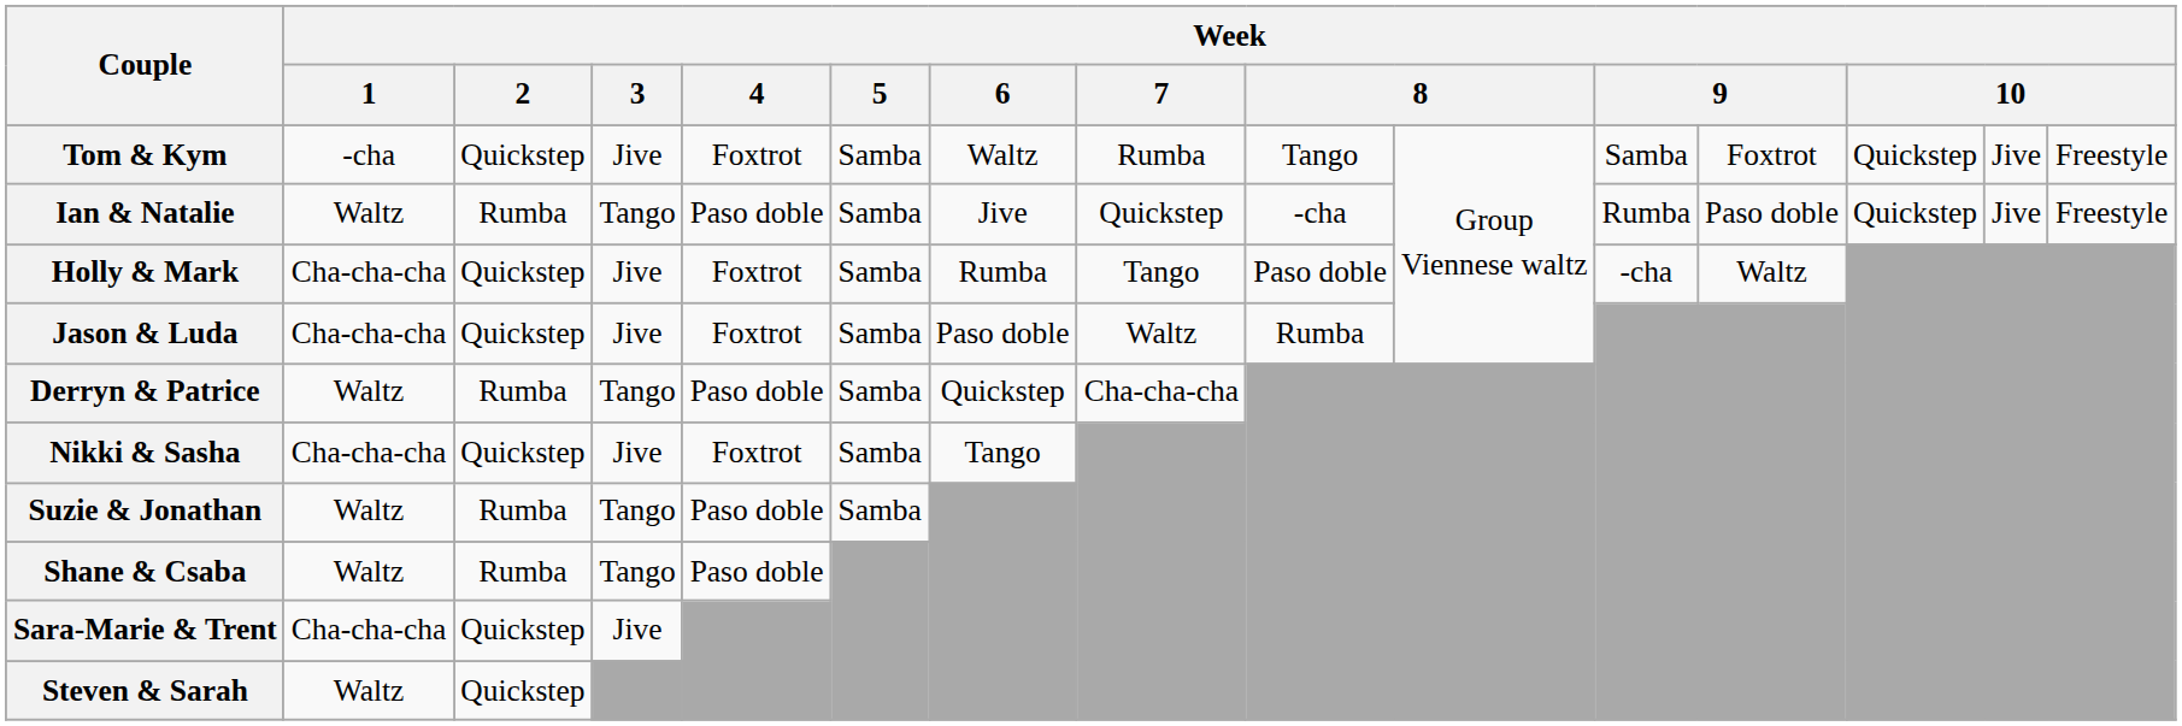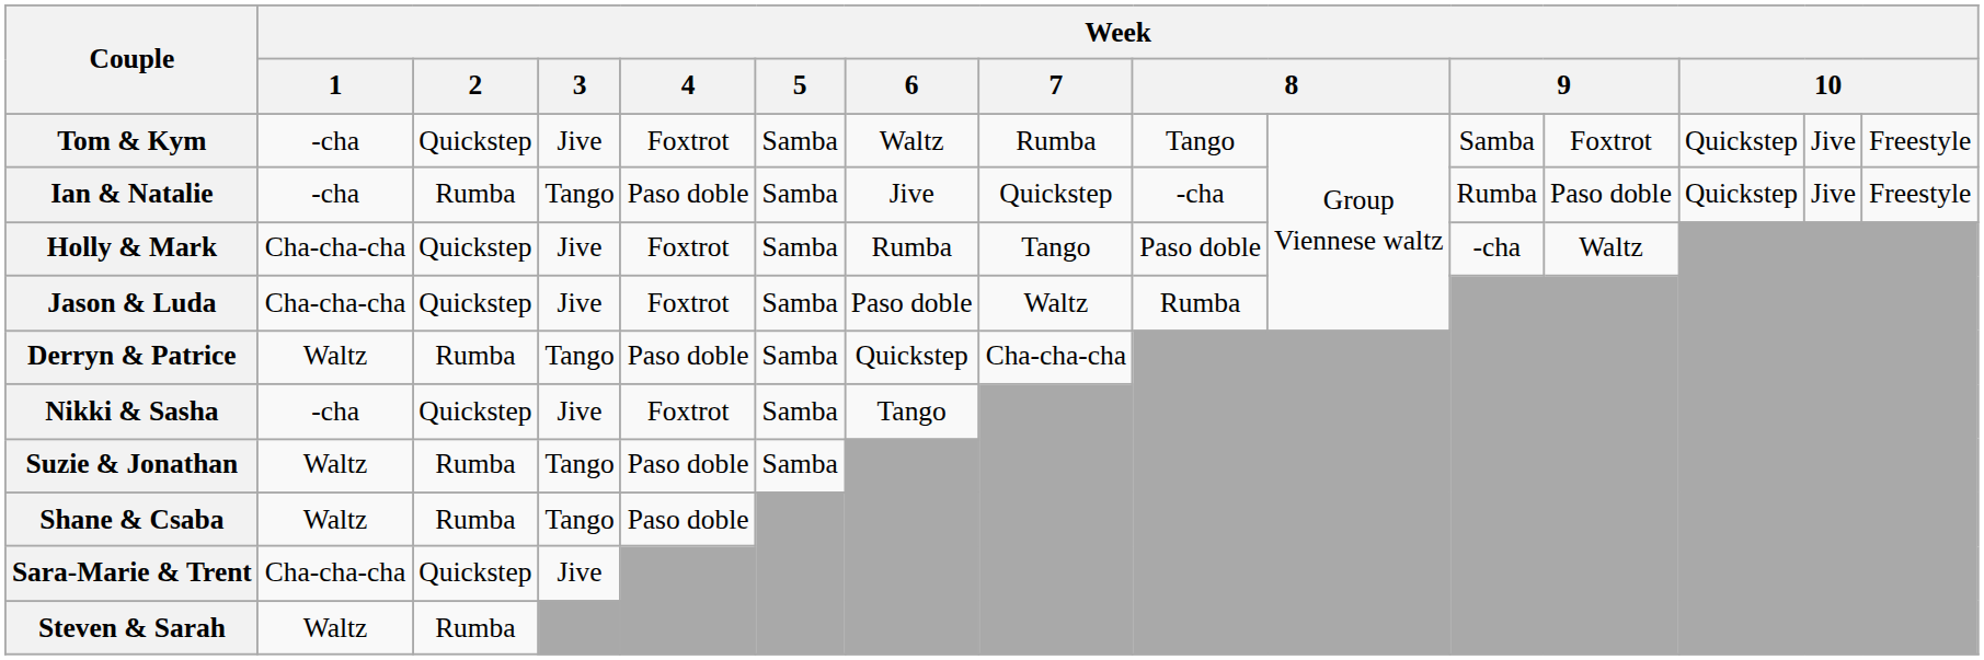Ian & Natalie | Week / 1: Waltz -> -cha
Nikki & Sasha | Week / 1: Cha-cha-cha -> -cha
Steven & Sarah | Week / 2: Quickstep -> Rumba
